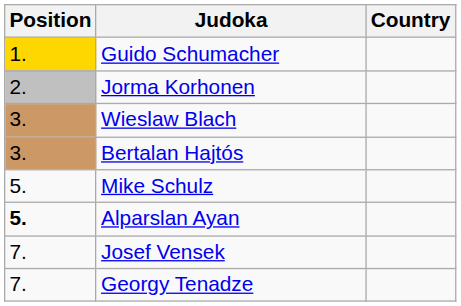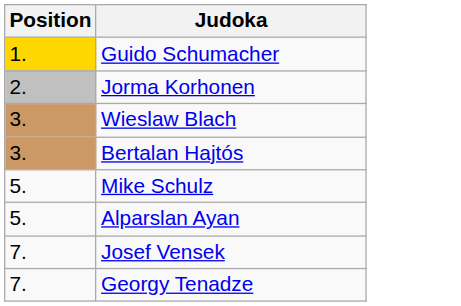- column: Country
Alparslan Ayan | Position: bold -> normal
